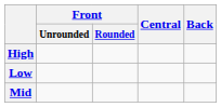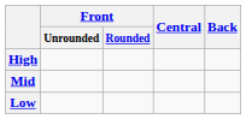rows swapped: Mid <-> Low
